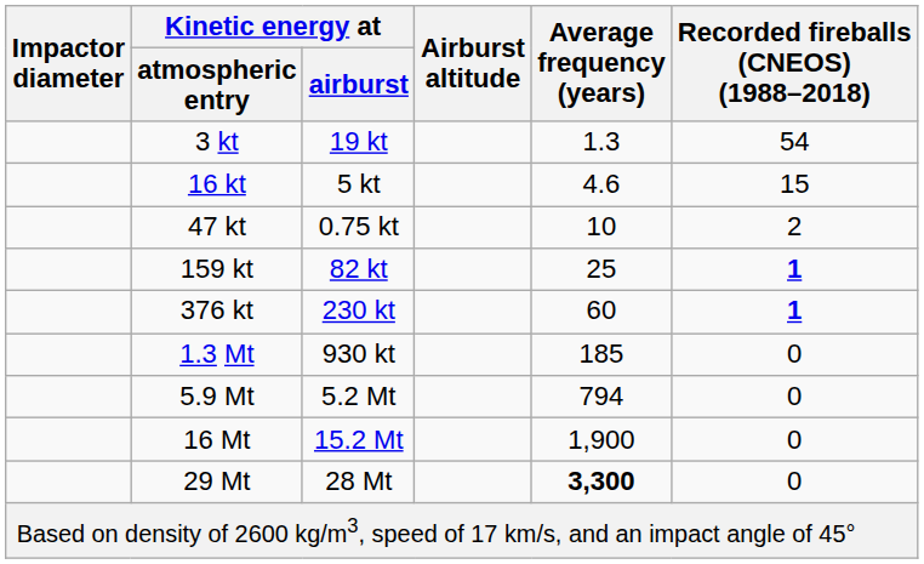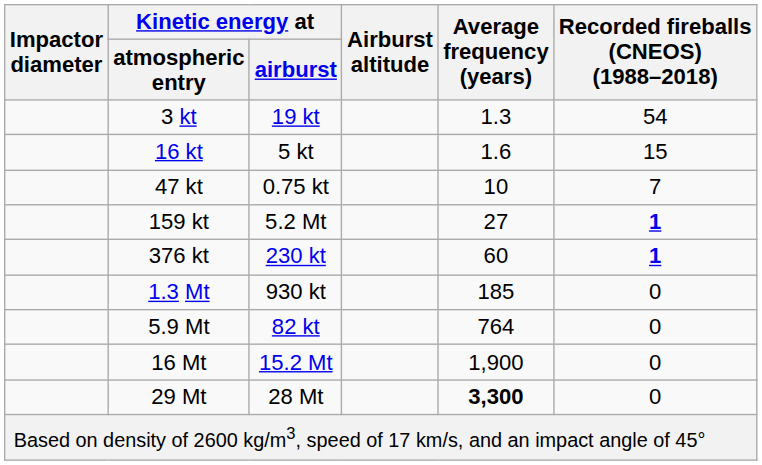16 kt | Average frequency (years): 4.6 -> 1.6
47 kt | Recorded fireballs (CNEOS) (1988–2018): 2 -> 7
159 kt | Kinetic energy at / airburst: 82 kt -> 5.2 Mt
159 kt | Average frequency (years): 25 -> 27
5.9 Mt | Kinetic energy at / airburst: 5.2 Mt -> 82 kt
5.9 Mt | Average frequency (years): 794 -> 764
